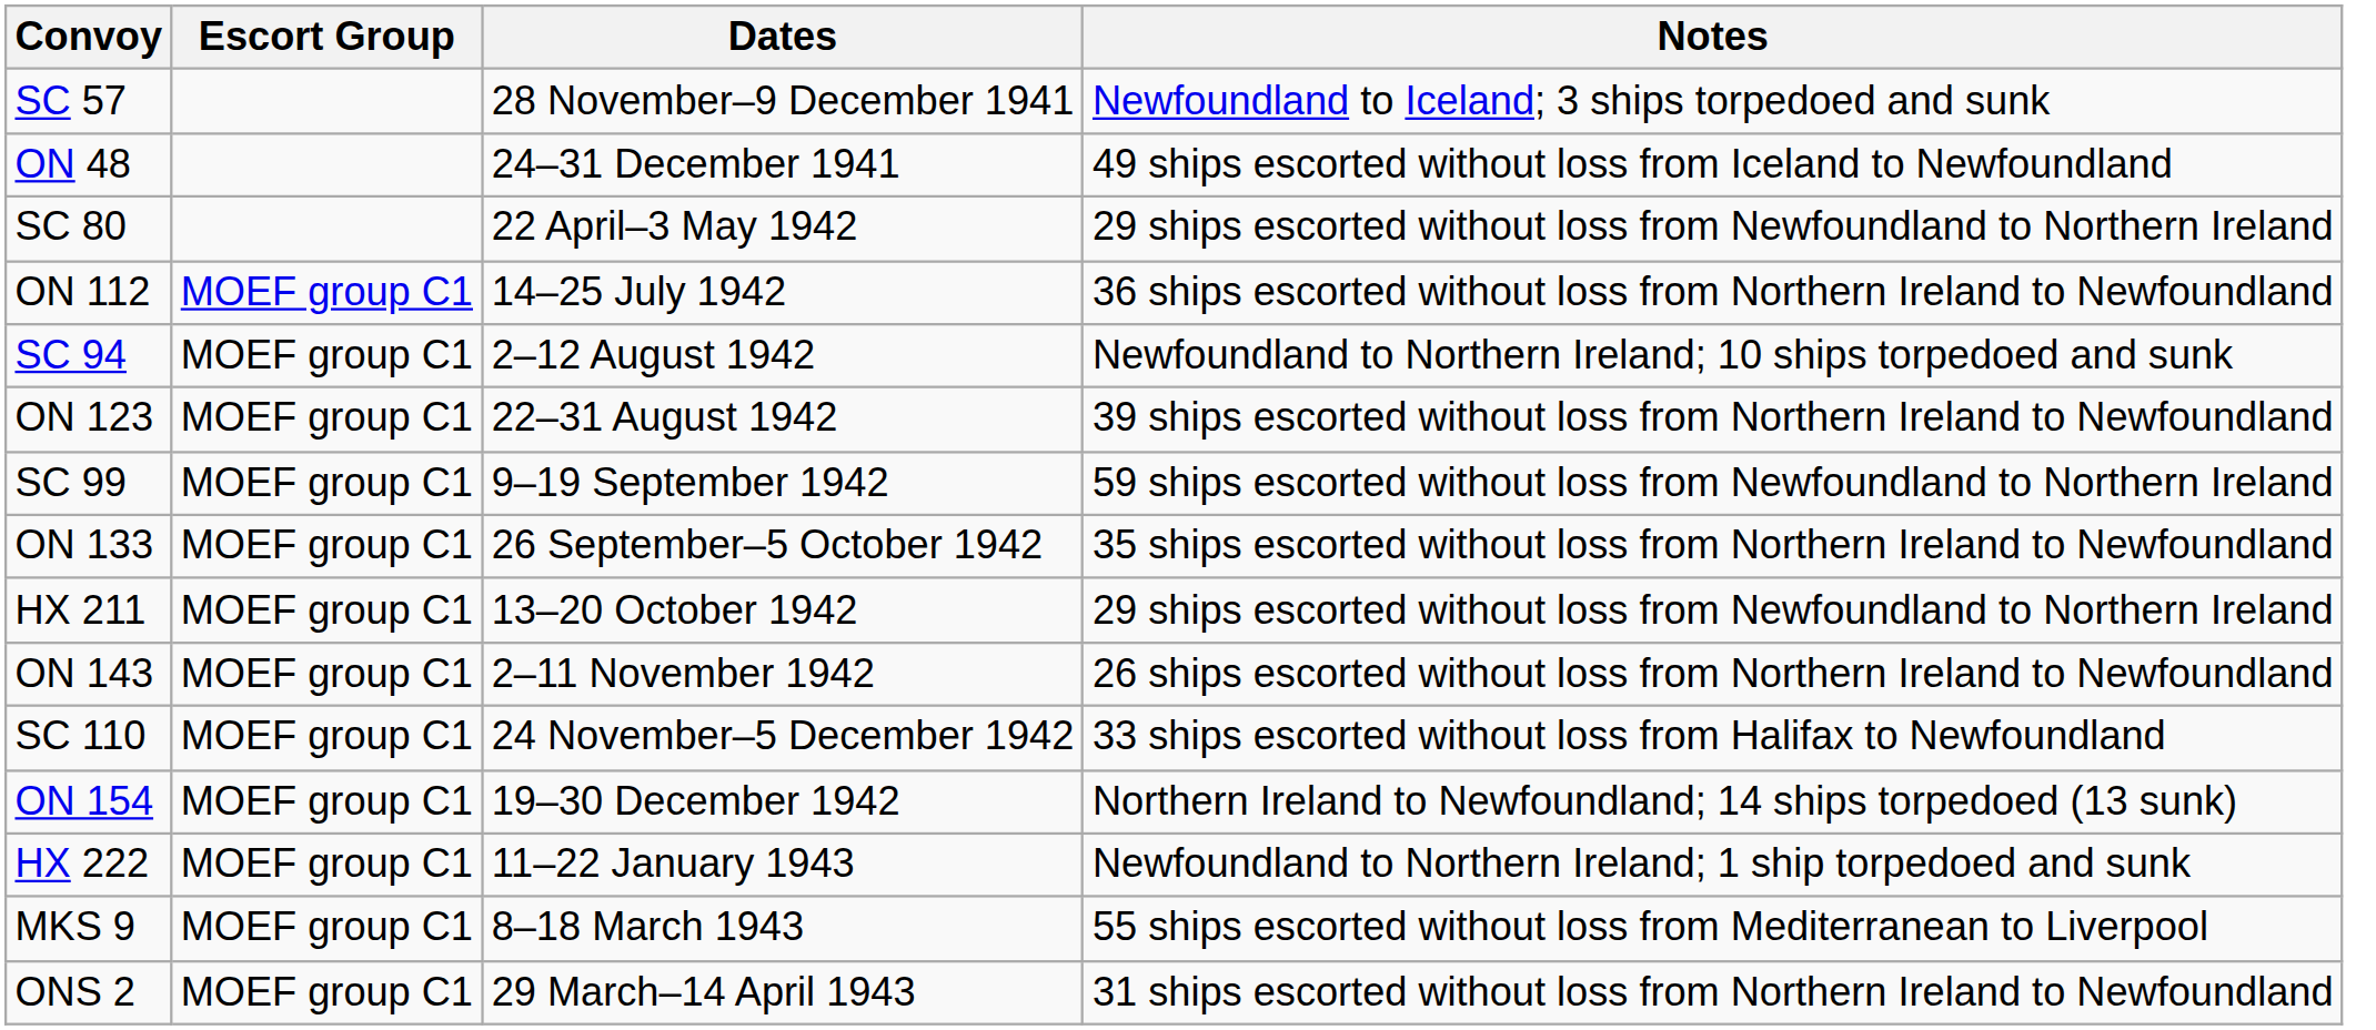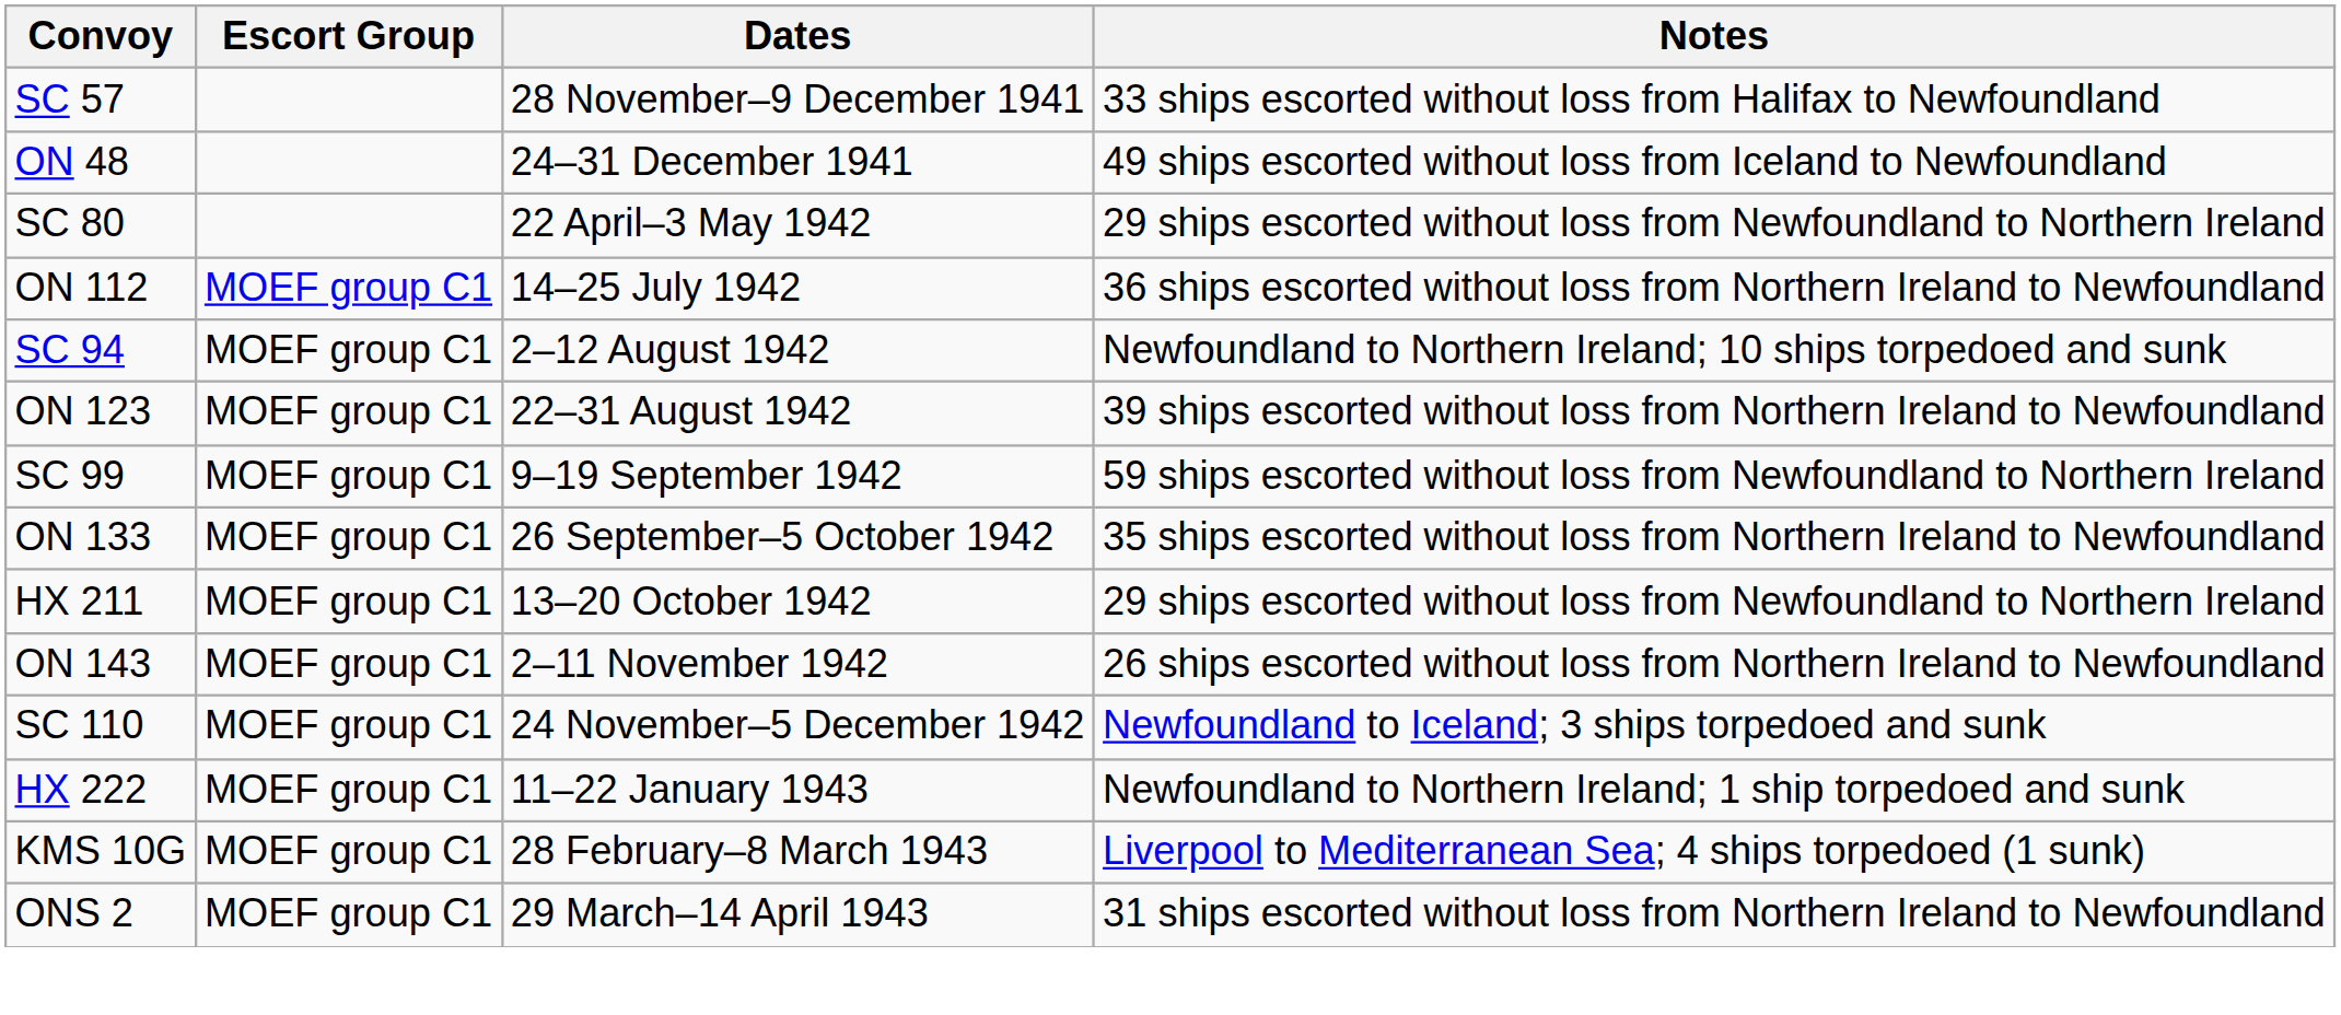SC 57 | Notes: Newfoundland to Iceland; 3 ships torpedoed and sunk -> 33 ships escorted without loss from Halifax to Newfoundland
SC 110 | Notes: 33 ships escorted without loss from Halifax to Newfoundland -> Newfoundland to Iceland; 3 ships torpedoed and sunk
- row: ON 154 | MOEF group C1 | 19–30 December 1942 | Northern Ireland to Newfoundland; 14 ships torpedoed (13 sunk)
+ row: KMS 10G | MOEF group C1 | 28 February–8 March 1943 | Liverpool to Mediterranean Sea; 4 ships torpedoed (1 sunk)
- row: MKS 9 | MOEF group C1 | 8–18 March 1943 | 55 ships escorted without loss from Mediterranean to Liverpool
